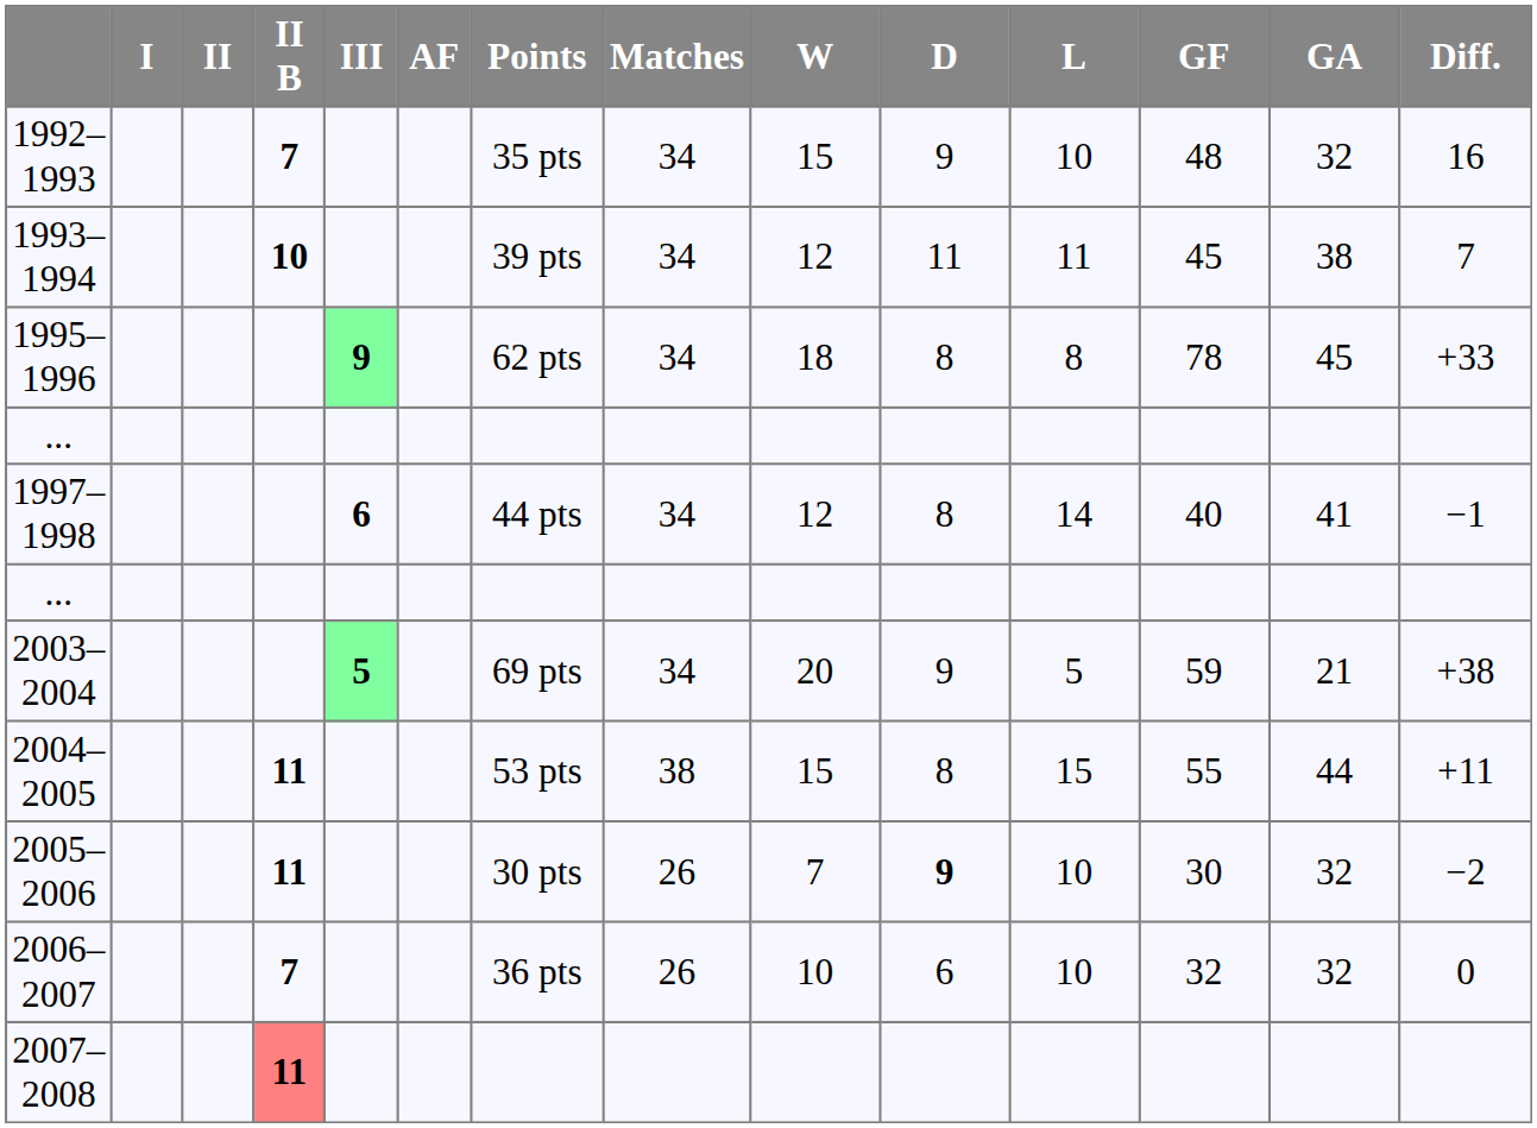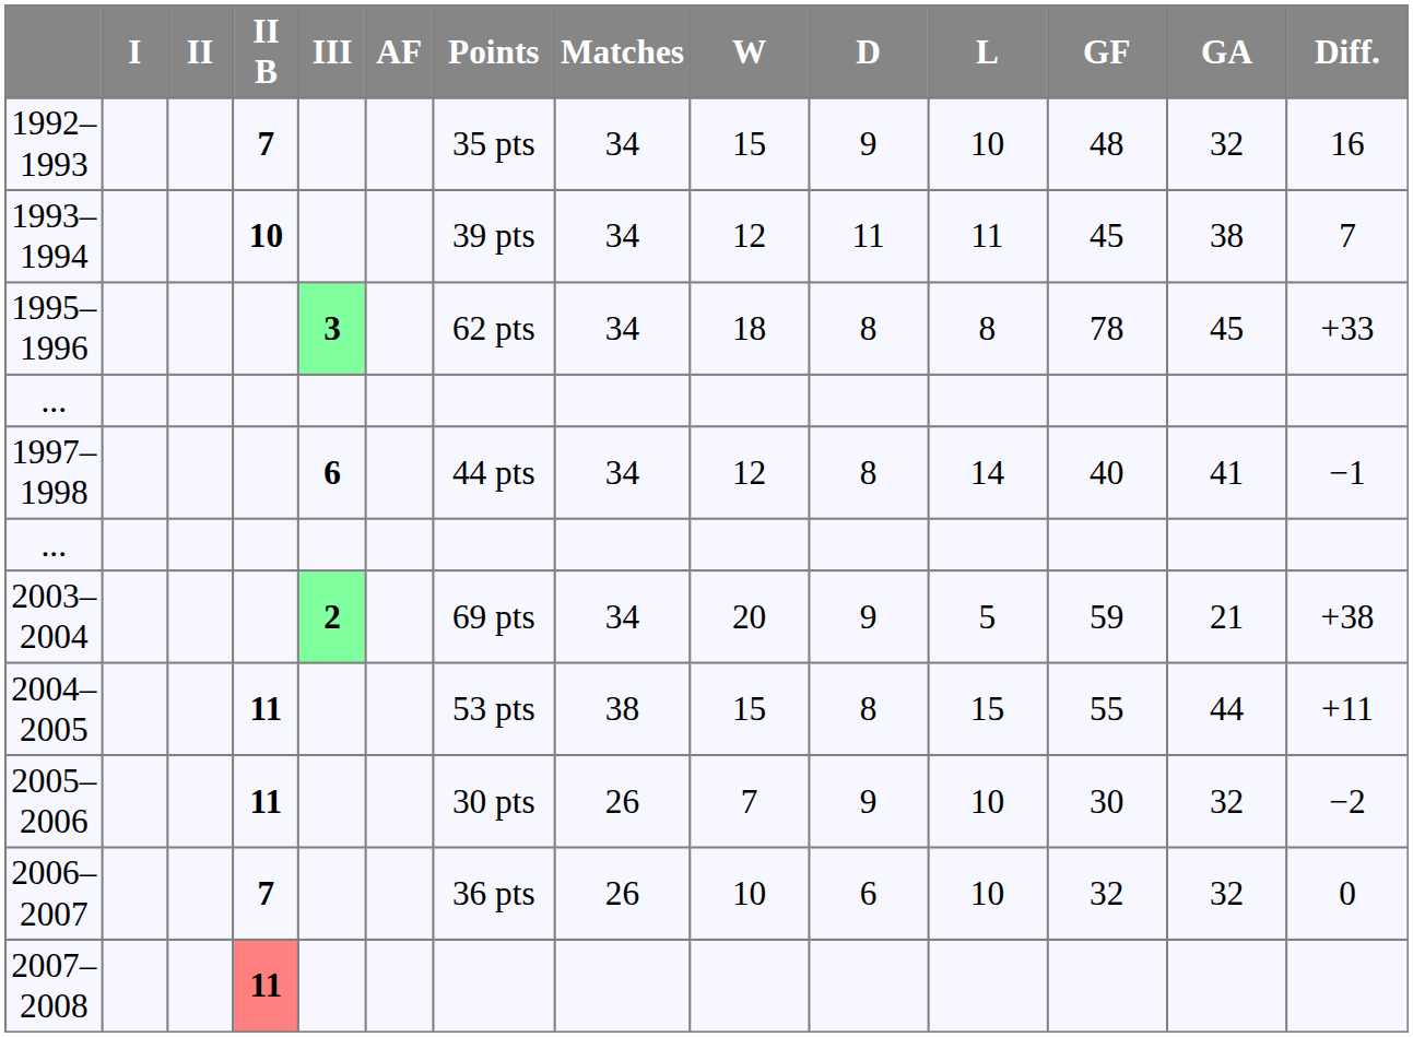1995–1996 | III: 9 -> 3
2003–2004 | III: 5 -> 2
2005–2006 | D: bold -> normal
